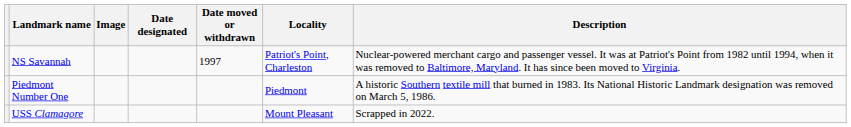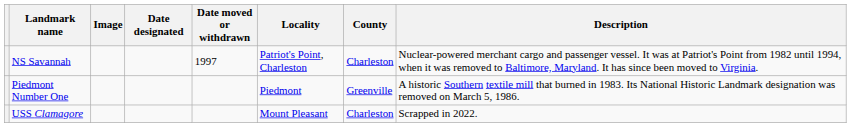+ column: County | Charleston | Greenville | Charleston
